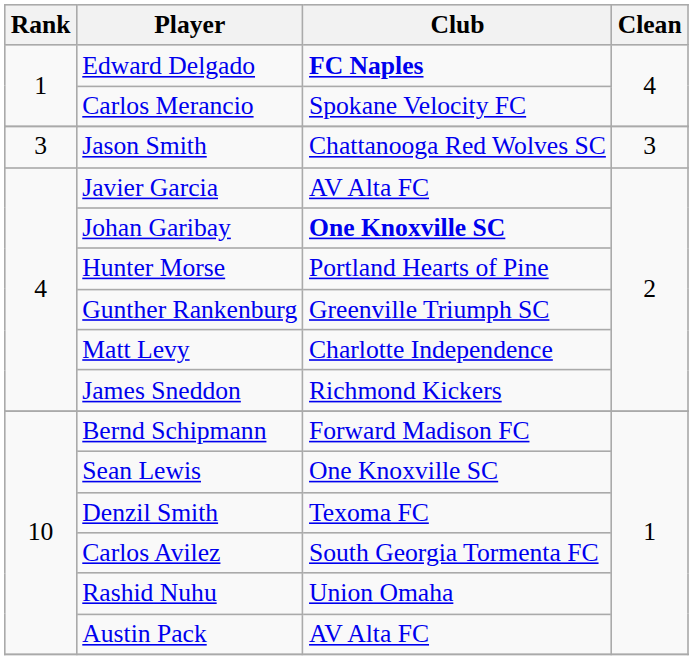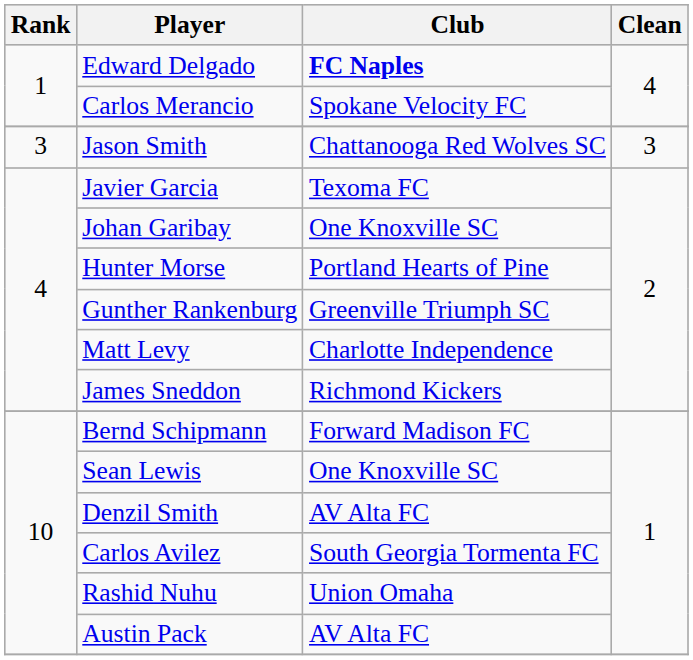Javier Garcia | Club: AV Alta FC -> Texoma FC
Johan Garibay | Club: bold -> normal
Denzil Smith | Club: Texoma FC -> AV Alta FC
